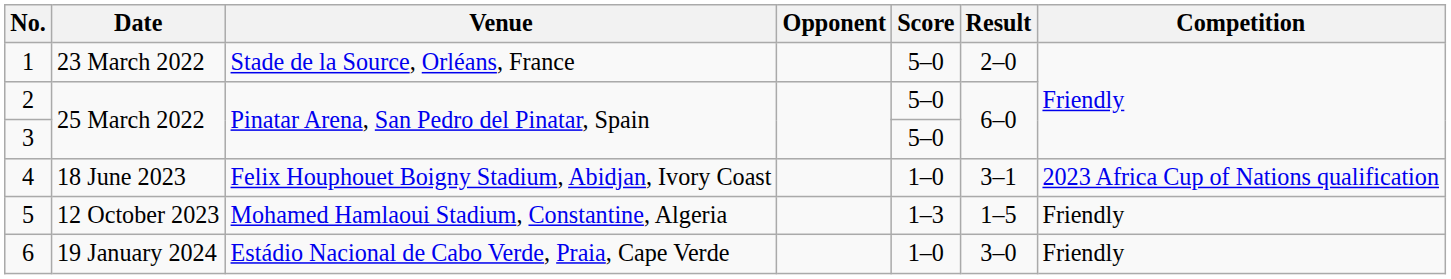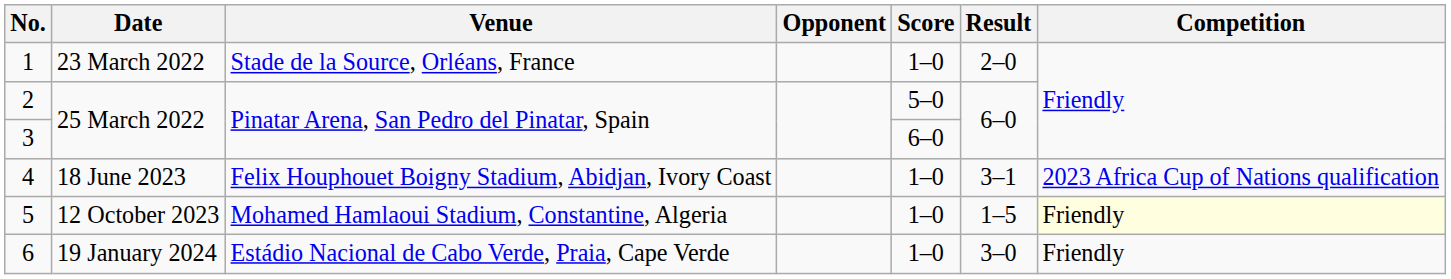1 | Score: 5–0 -> 1–0
3 | Score: 5–0 -> 6–0
5 | Score: 1–3 -> 1–0
5 | Competition: no background -> lightyellow background
